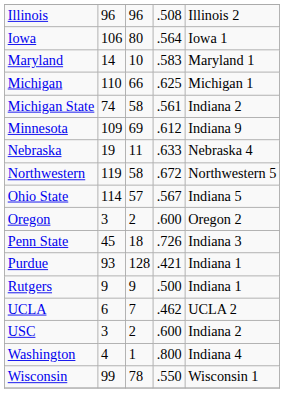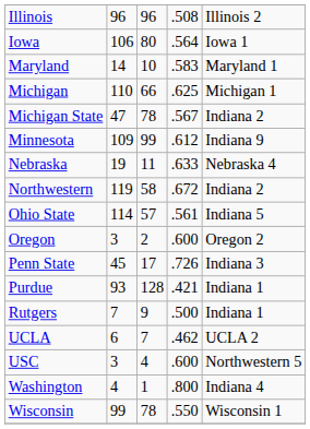Michigan State | column 2: 74 -> 47
Michigan State | column 3: 58 -> 78
Michigan State | column 4: .561 -> .567
Minnesota | column 3: 69 -> 99
Northwestern | column 5: Northwestern 5 -> Indiana 2
Ohio State | column 4: .567 -> .561
Penn State | column 3: 18 -> 17
Rutgers | column 2: 9 -> 7
USC | column 3: 2 -> 4
USC | column 5: Indiana 2 -> Northwestern 5
